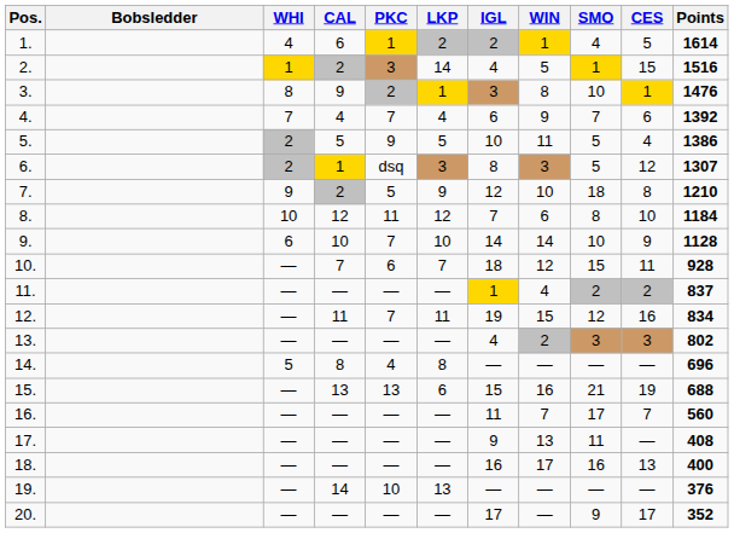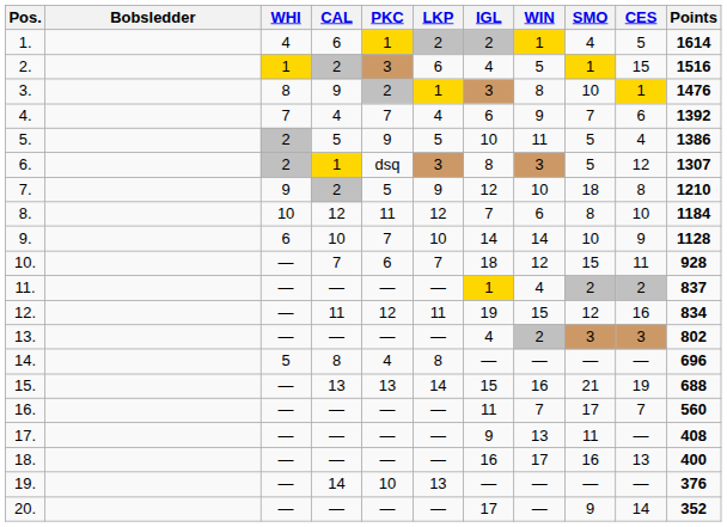2. | LKP: 14 -> 6
12. | PKC: 7 -> 12
15. | LKP: 6 -> 14
20. | CES: 17 -> 14
